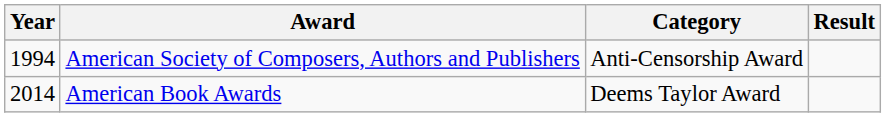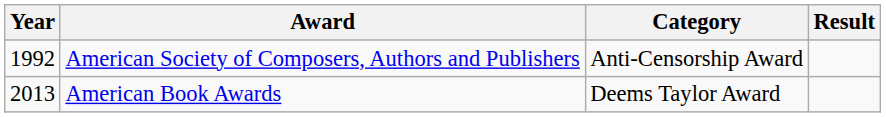American Society of Composers, Authors and Publishers | Year: 1994 -> 1992
American Book Awards | Year: 2014 -> 2013
